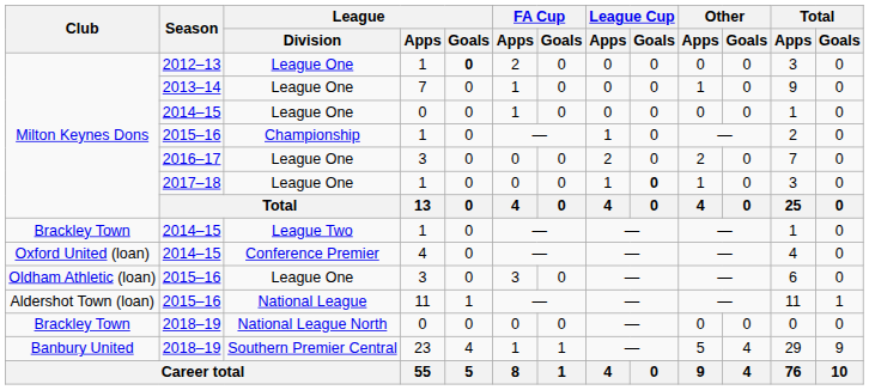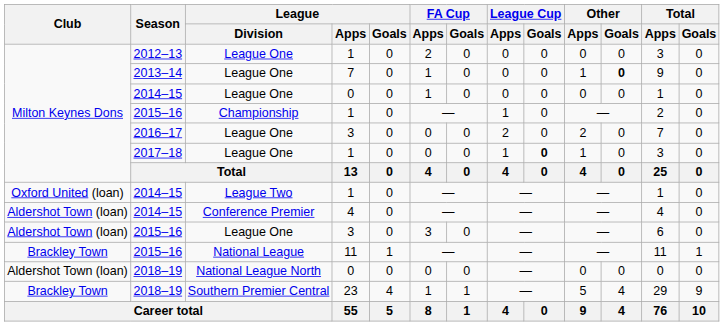2012–13 | League / Goals: bold -> normal
2013–14 | Other / Goals: normal -> bold
2014–15 / League Two | Club: Brackley Town -> Oxford United (loan)
2014–15 / Conference Premier | Club: Oxford United (loan) -> Aldershot Town (loan)
2015–16 / League One | Club: Oldham Athletic (loan) -> Aldershot Town (loan)
2015–16 / National League | Club: Aldershot Town (loan) -> Brackley Town
2018–19 / National League North | Club: Brackley Town -> Aldershot Town (loan)
2018–19 / Southern Premier Central | Club: Banbury United -> Brackley Town
